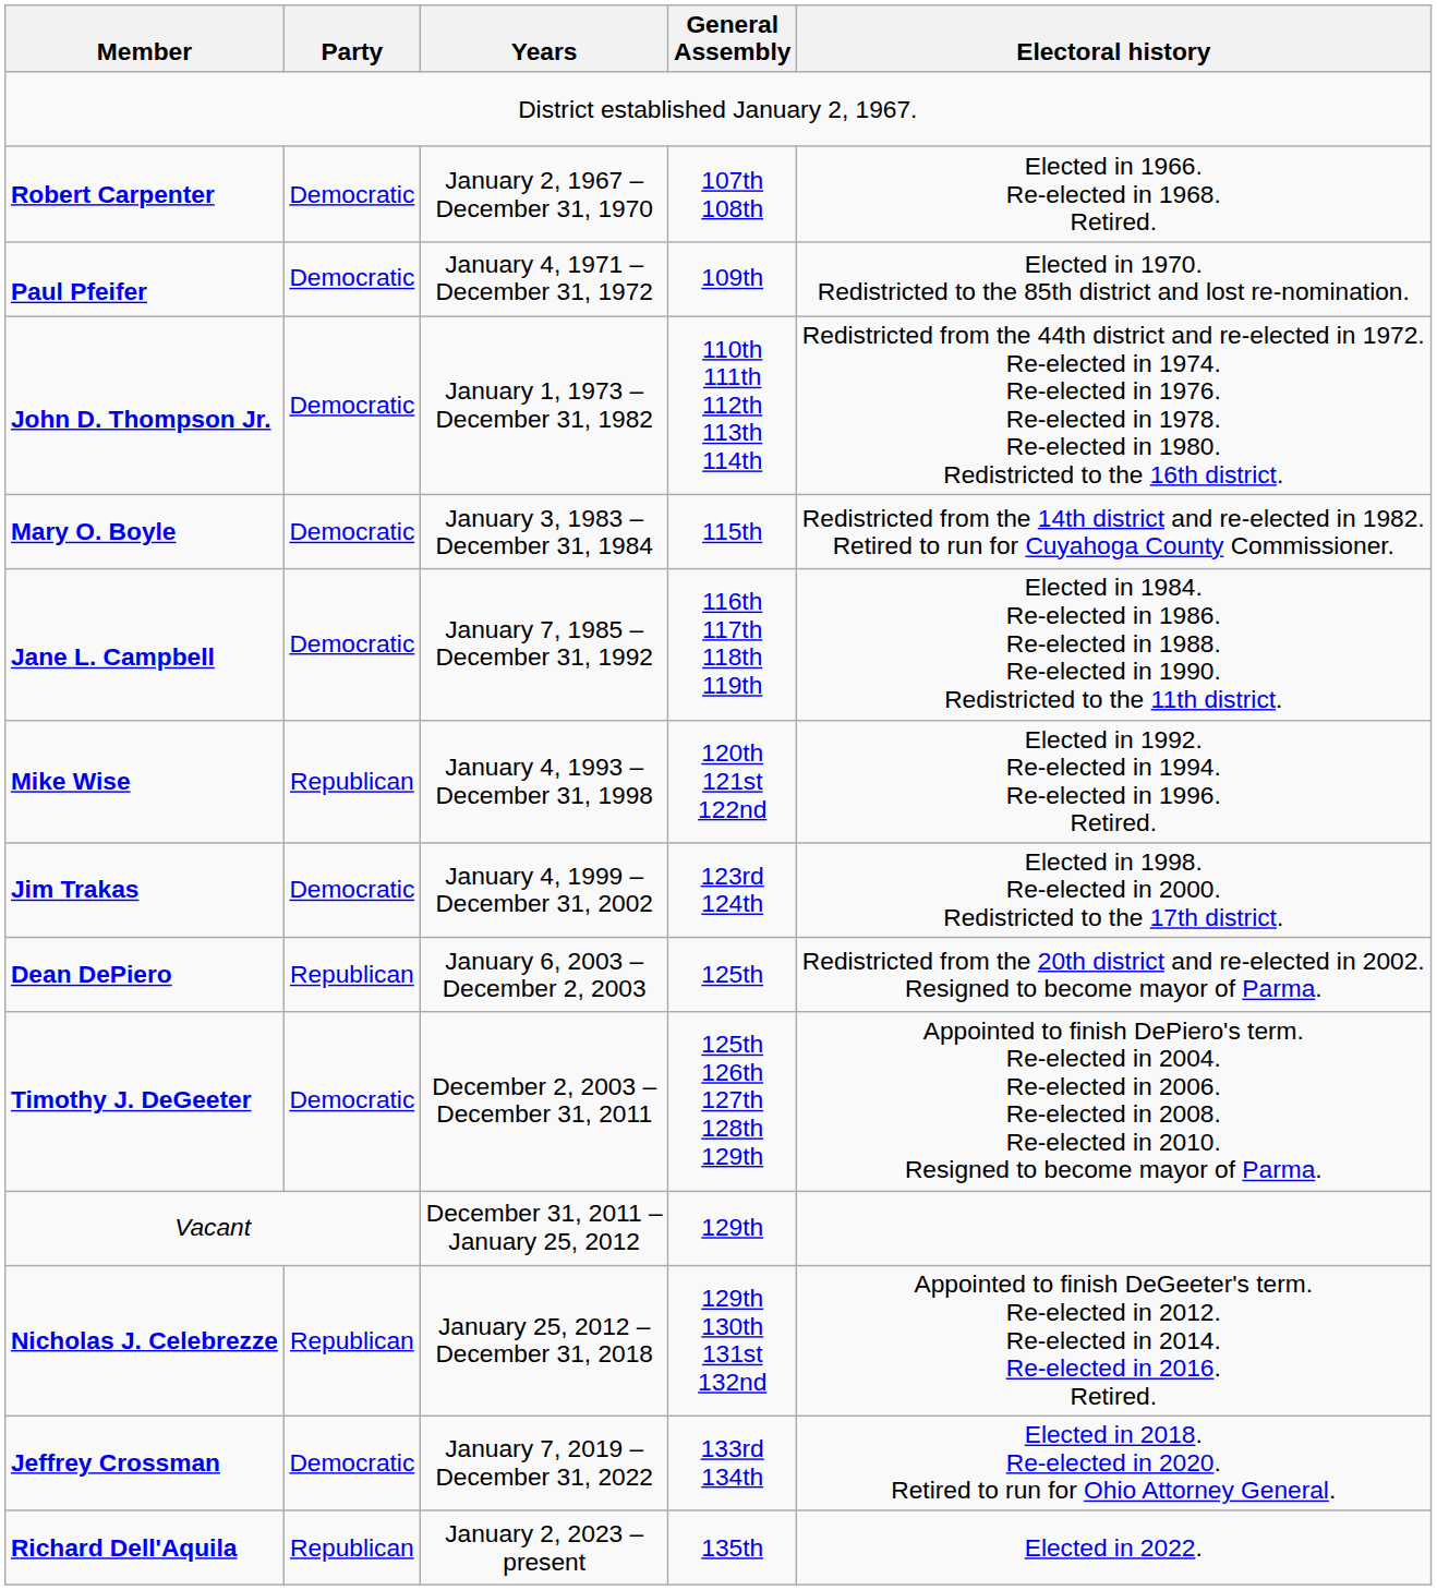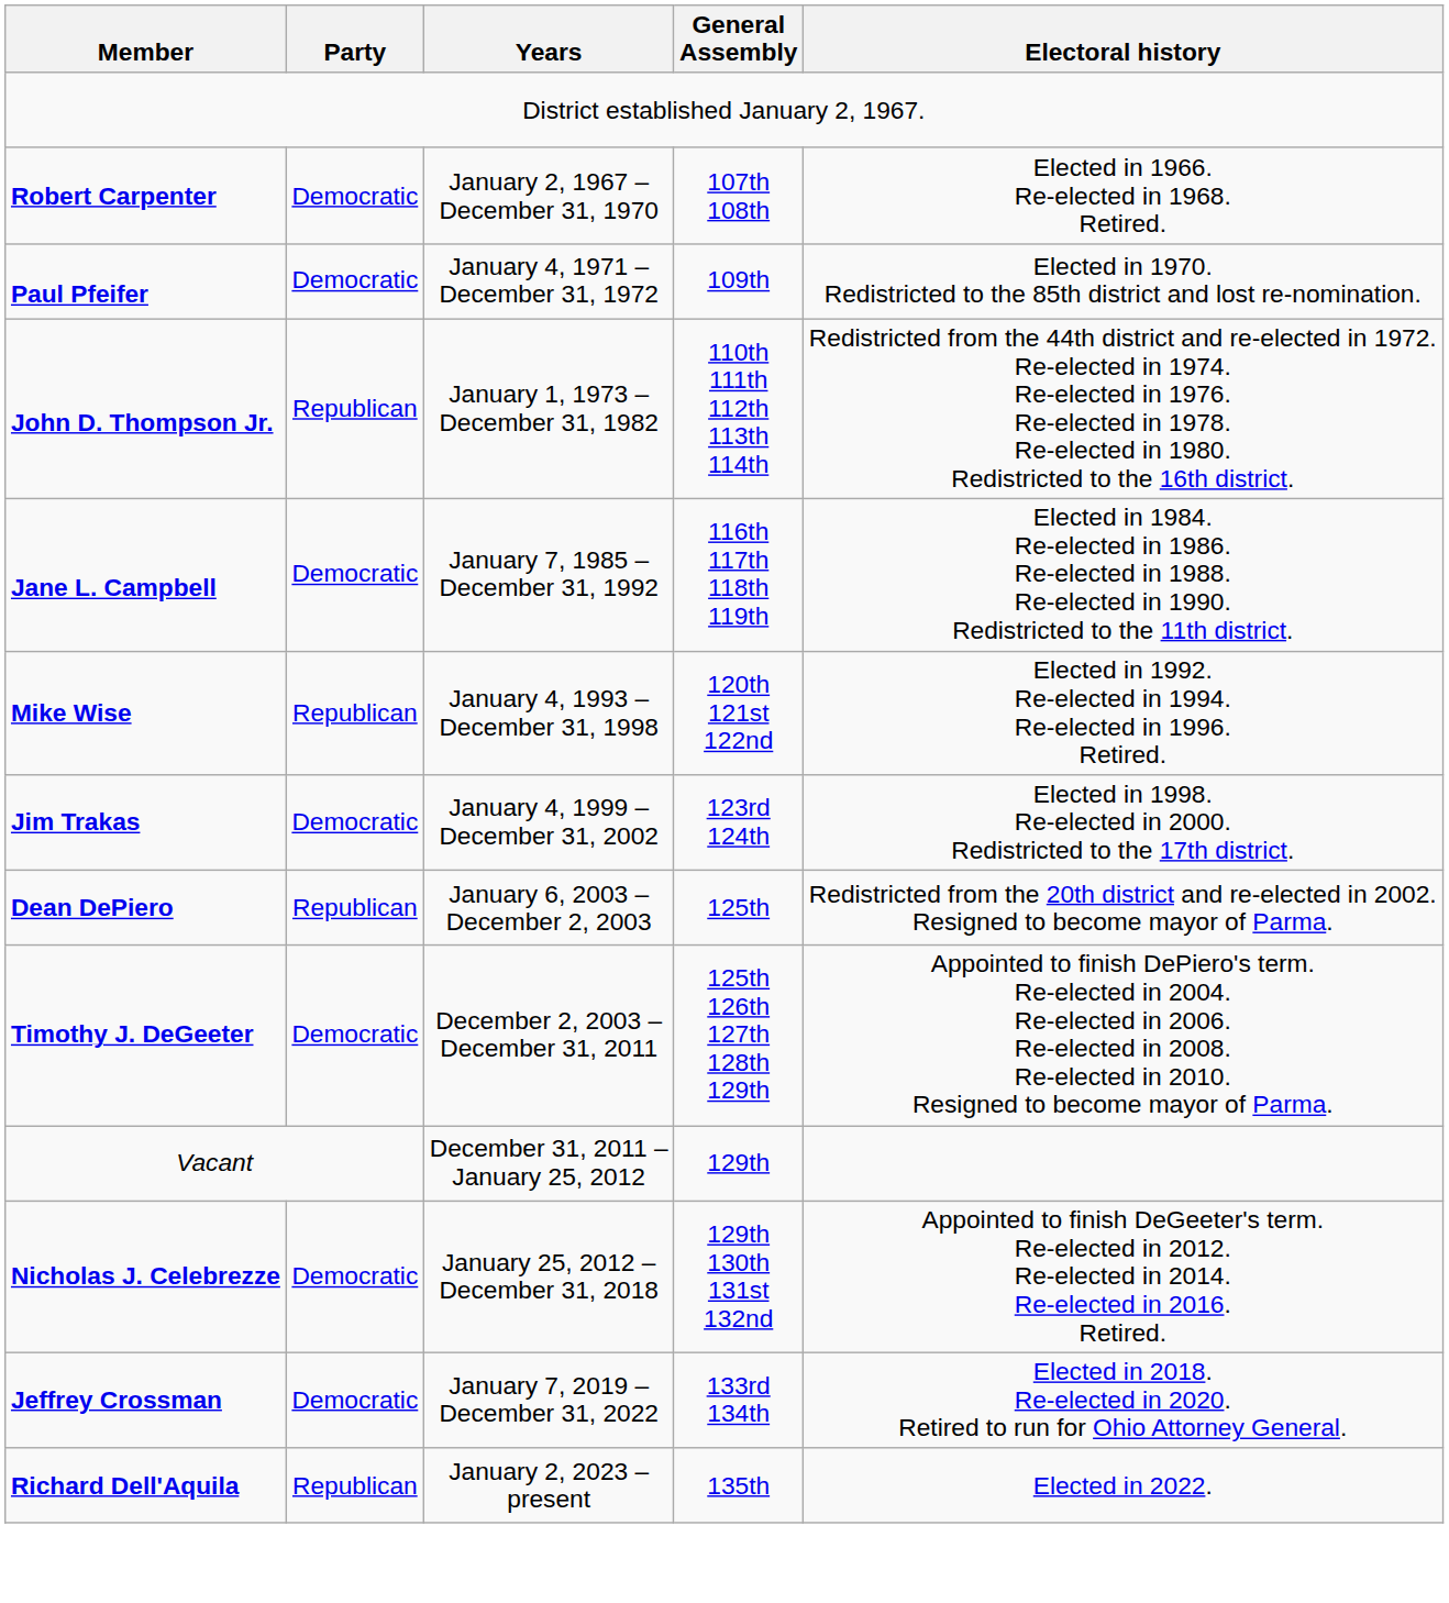John D. Thompson Jr. | Party: Democratic -> Republican
- row: Mary O. Boyle | Democratic | January 3, 1983 – December 31, 1984 | 115th | Redistricted from the 14th district and re-elected in 1982. Retired to run for Cuyahoga County Commissioner.
Nicholas J. Celebrezze | Party: Republican -> Democratic
